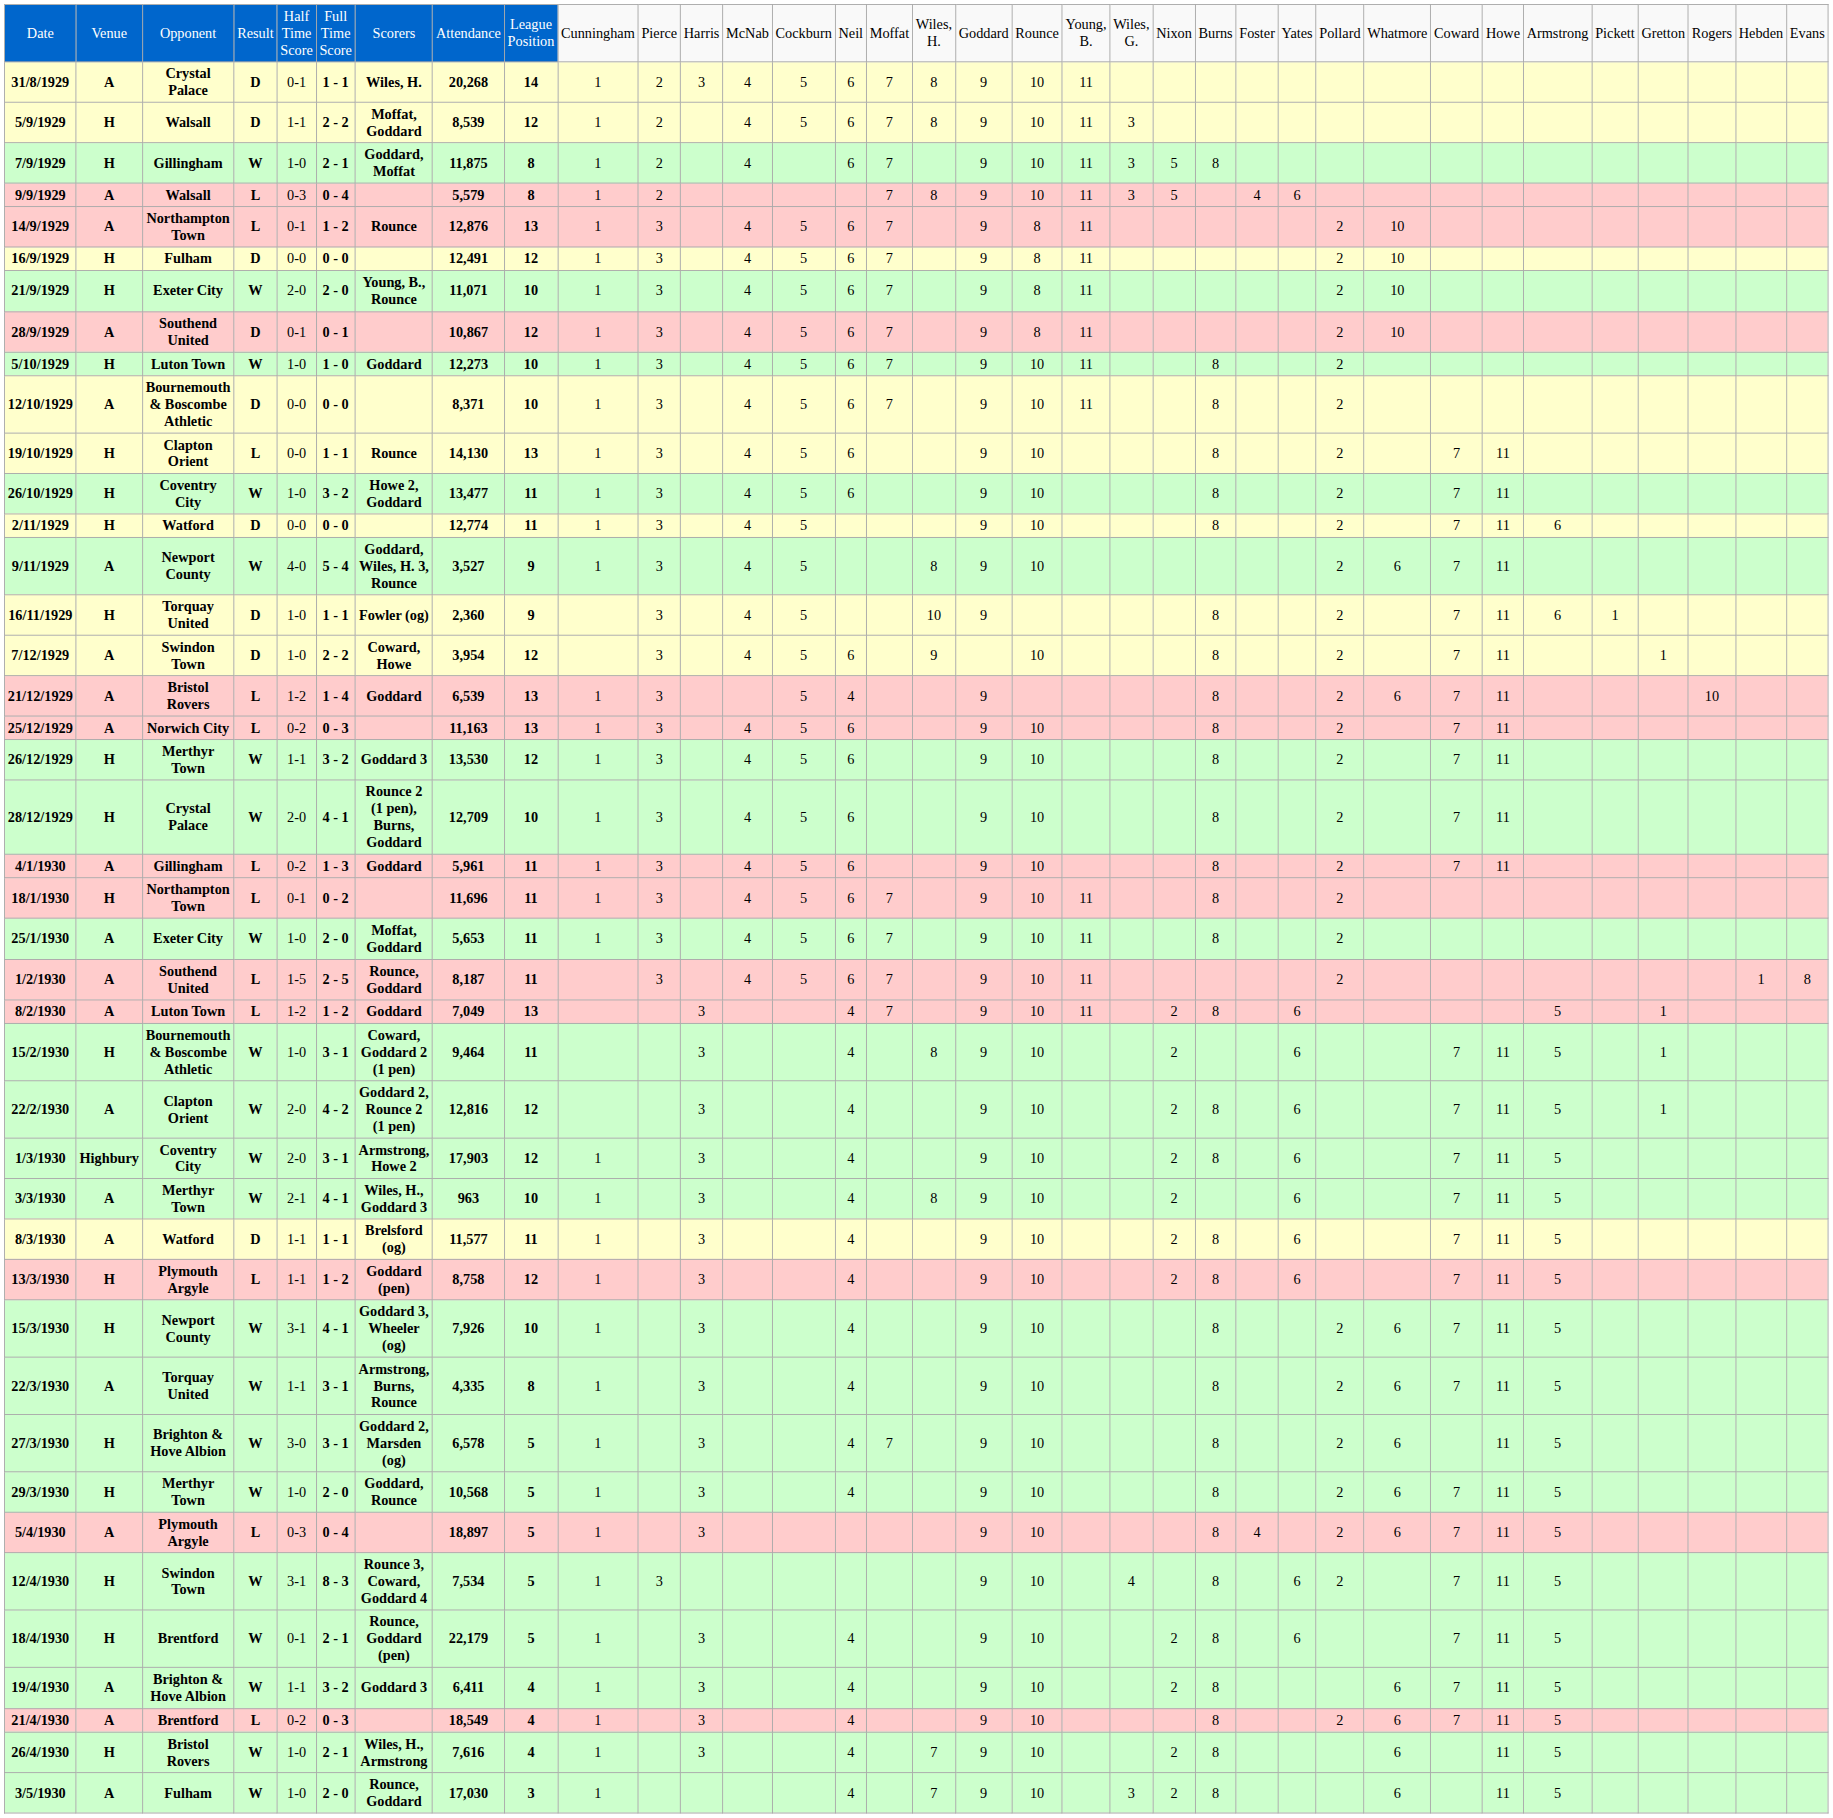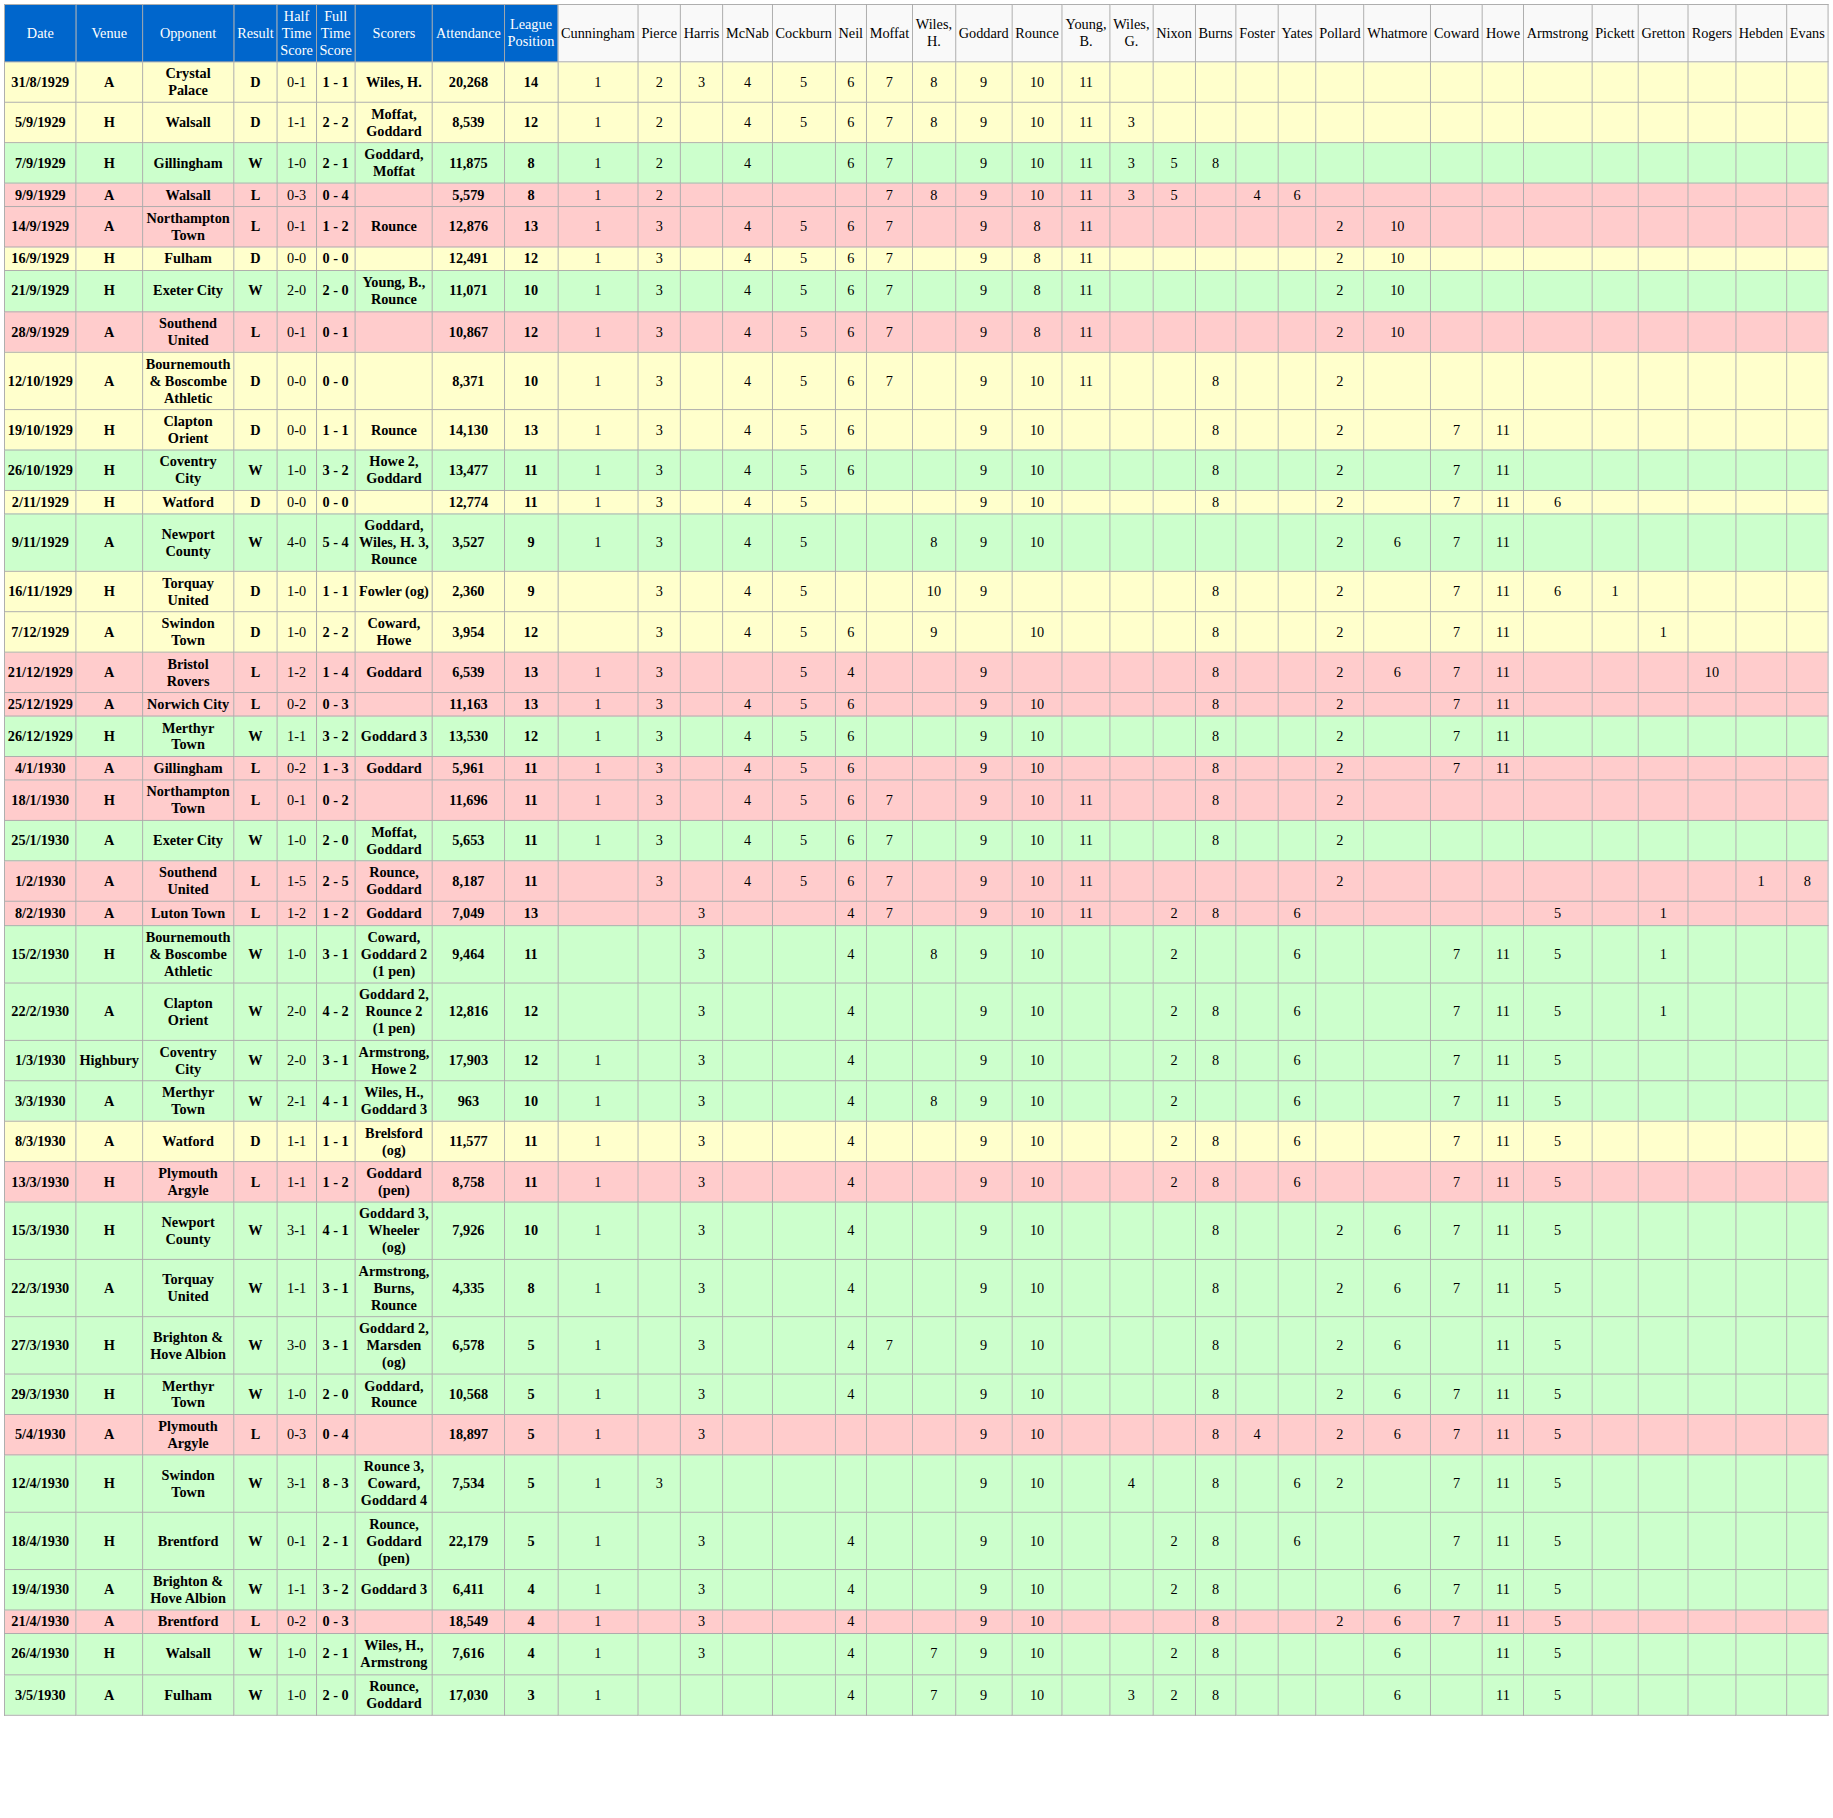28/9/1929 | column 4: D -> L
- row: 5/10/1929 | H | Luton Town | W | 1-0 | 1 - 0 | Goddard | 12,273 | 10 | 1 | 3 | 4 | 5 | 6 | 7 | 9 | 10 | 11 | 8 | 2
19/10/1929 | column 4: L -> D
- row: 28/12/1929 | H | Crystal Palace | W | 2-0 | 4 - 1 | Rounce 2 (1 pen), Burns, Goddard | 12,709 | 10 | 1 | 3 | 4 | 5 | 6 | 9 | 10 | 8 | 2 | 7 | 11
13/3/1930 | column 9: 12 -> 11
26/4/1930 | column 3: Bristol Rovers -> Walsall
